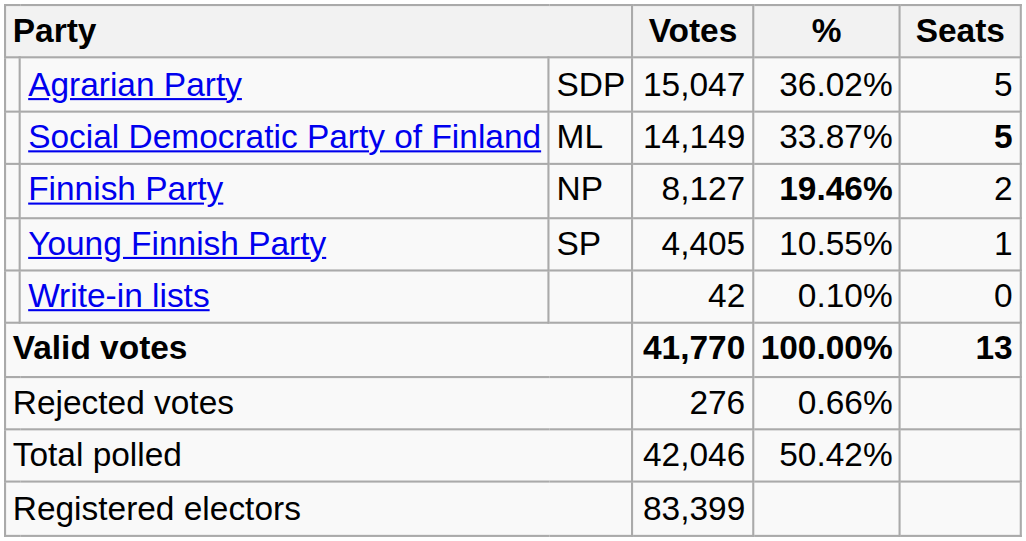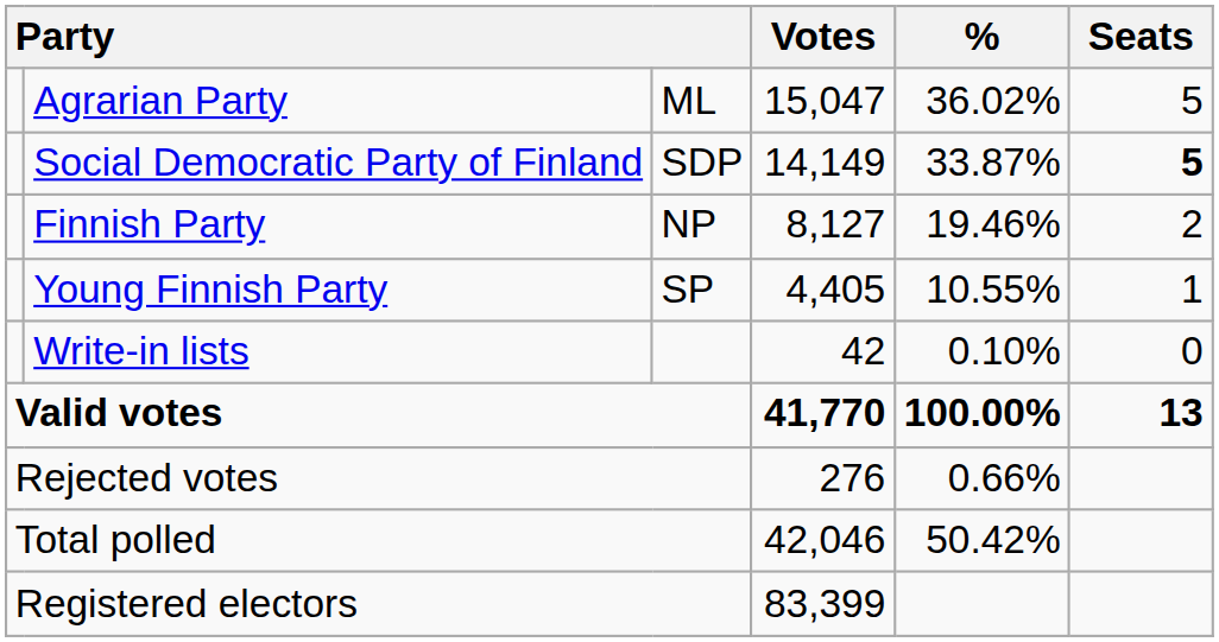Agrarian Party | column 3: SDP -> ML
Social Democratic Party of Finland | column 3: ML -> SDP
Finnish Party | %: bold -> normal
